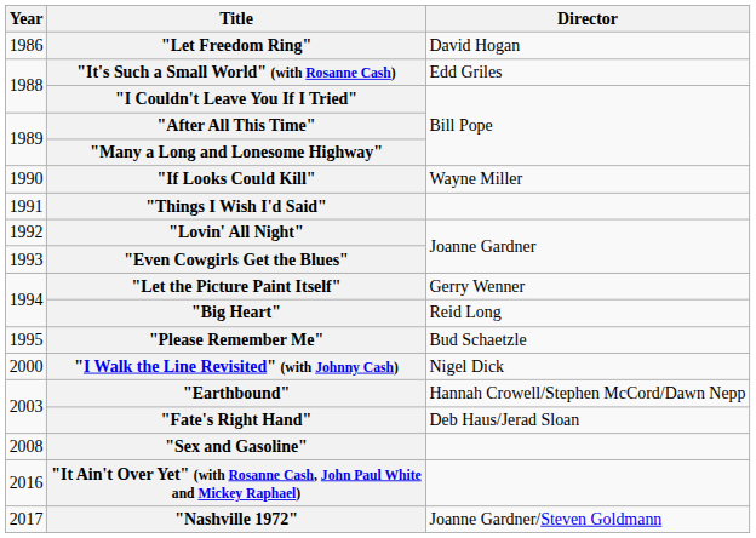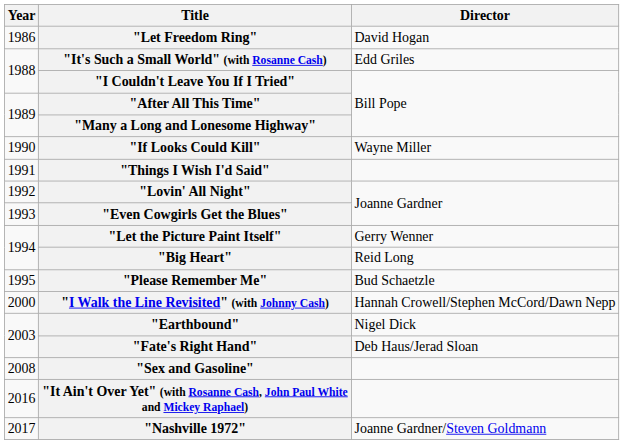"I Walk the Line Revisited" (with Johnny Cash) | Director: Nigel Dick -> Hannah Crowell/Stephen McCord/Dawn Nepp
"Earthbound" | Director: Hannah Crowell/Stephen McCord/Dawn Nepp -> Nigel Dick
